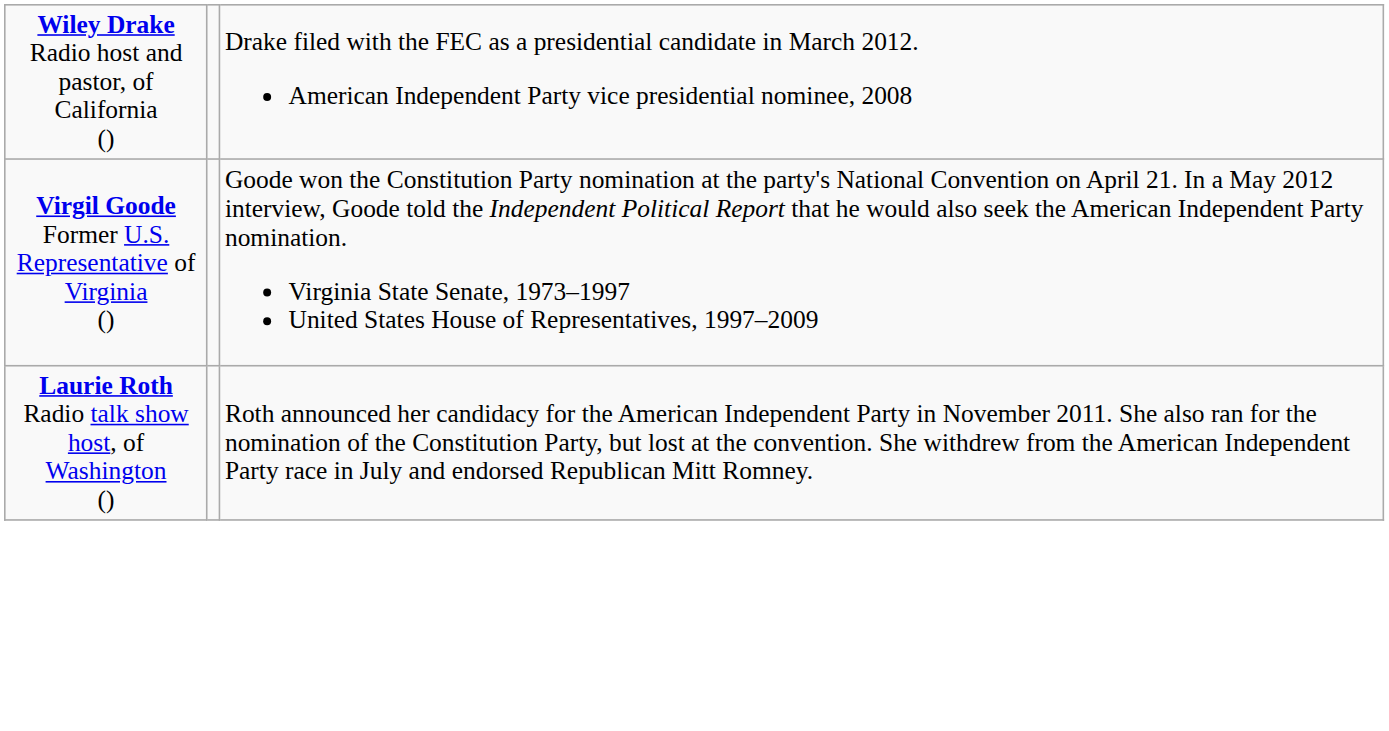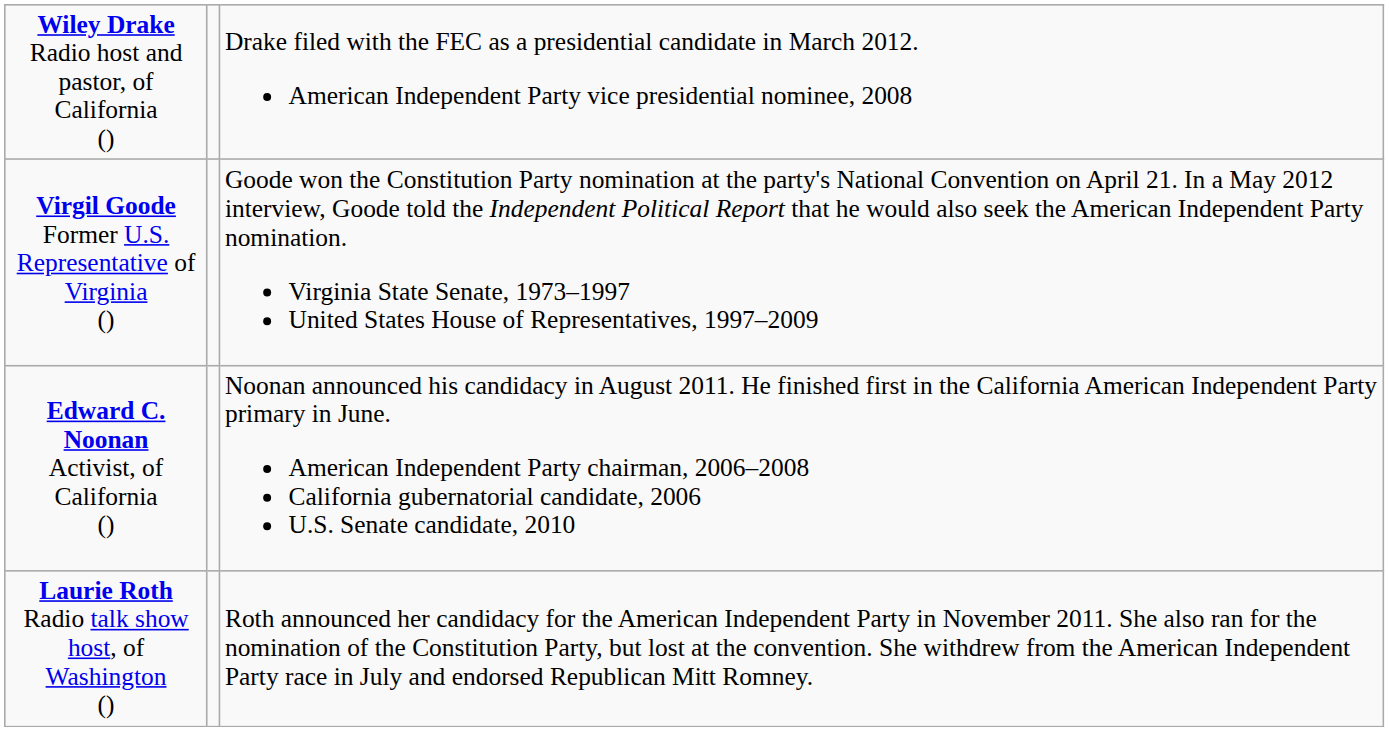+ row: Edward C. Noonan Activist, of California () | Noonan announced his candidacy in August 2011. He finished first in the California American Independent Party primary in June. American Independent Party chairman, 2006–2008 California gubernatorial candidate, 2006 U.S. Senate candidate, 2010
